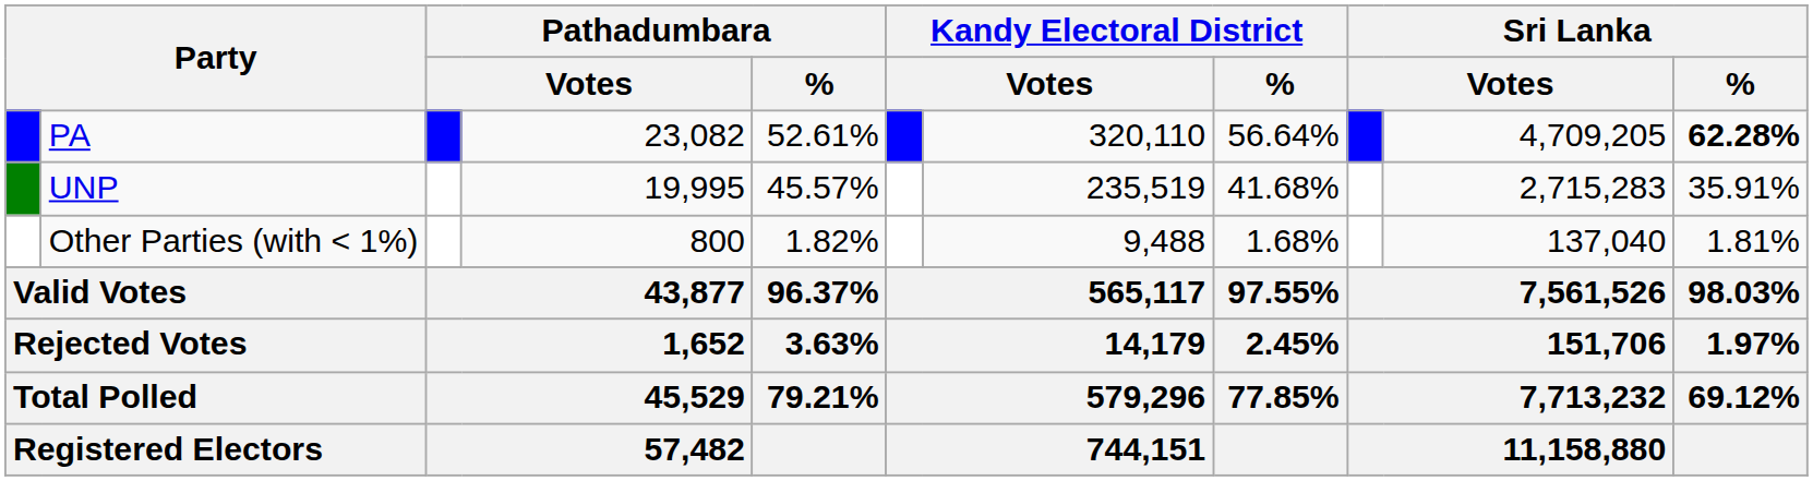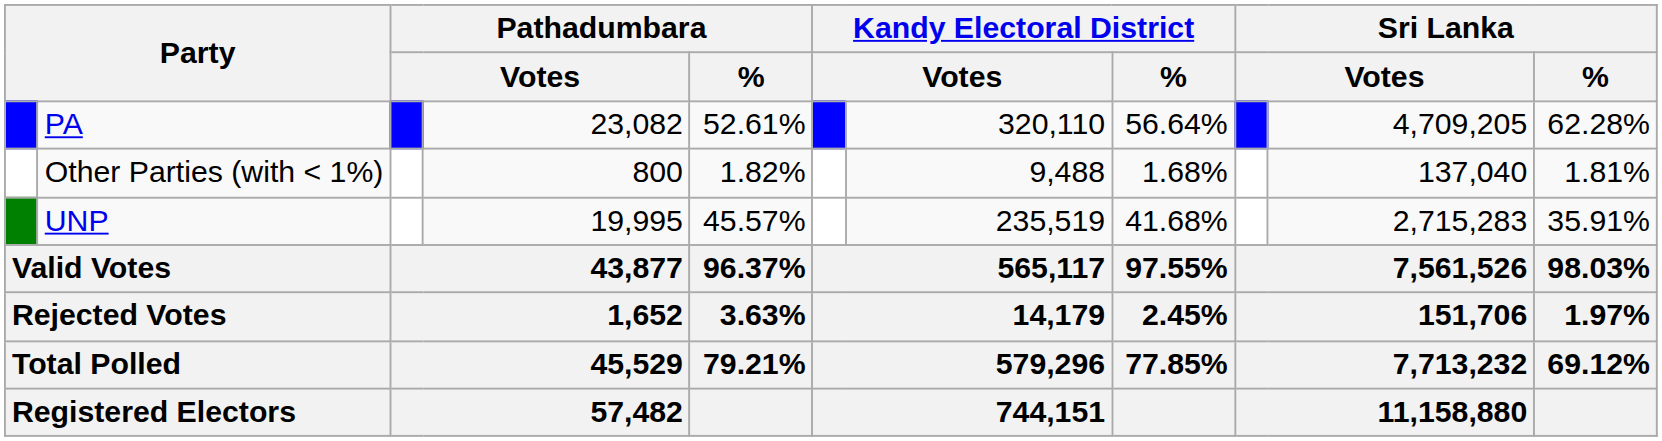PA | Sri Lanka / %: bold -> normal
rows swapped: UNP <-> Other Parties (with < 1%)
